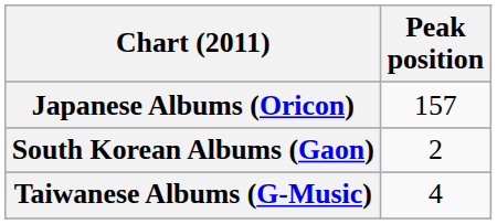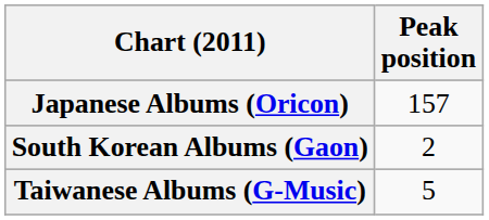Taiwanese Albums (G-Music) | Peak position: 4 -> 5
